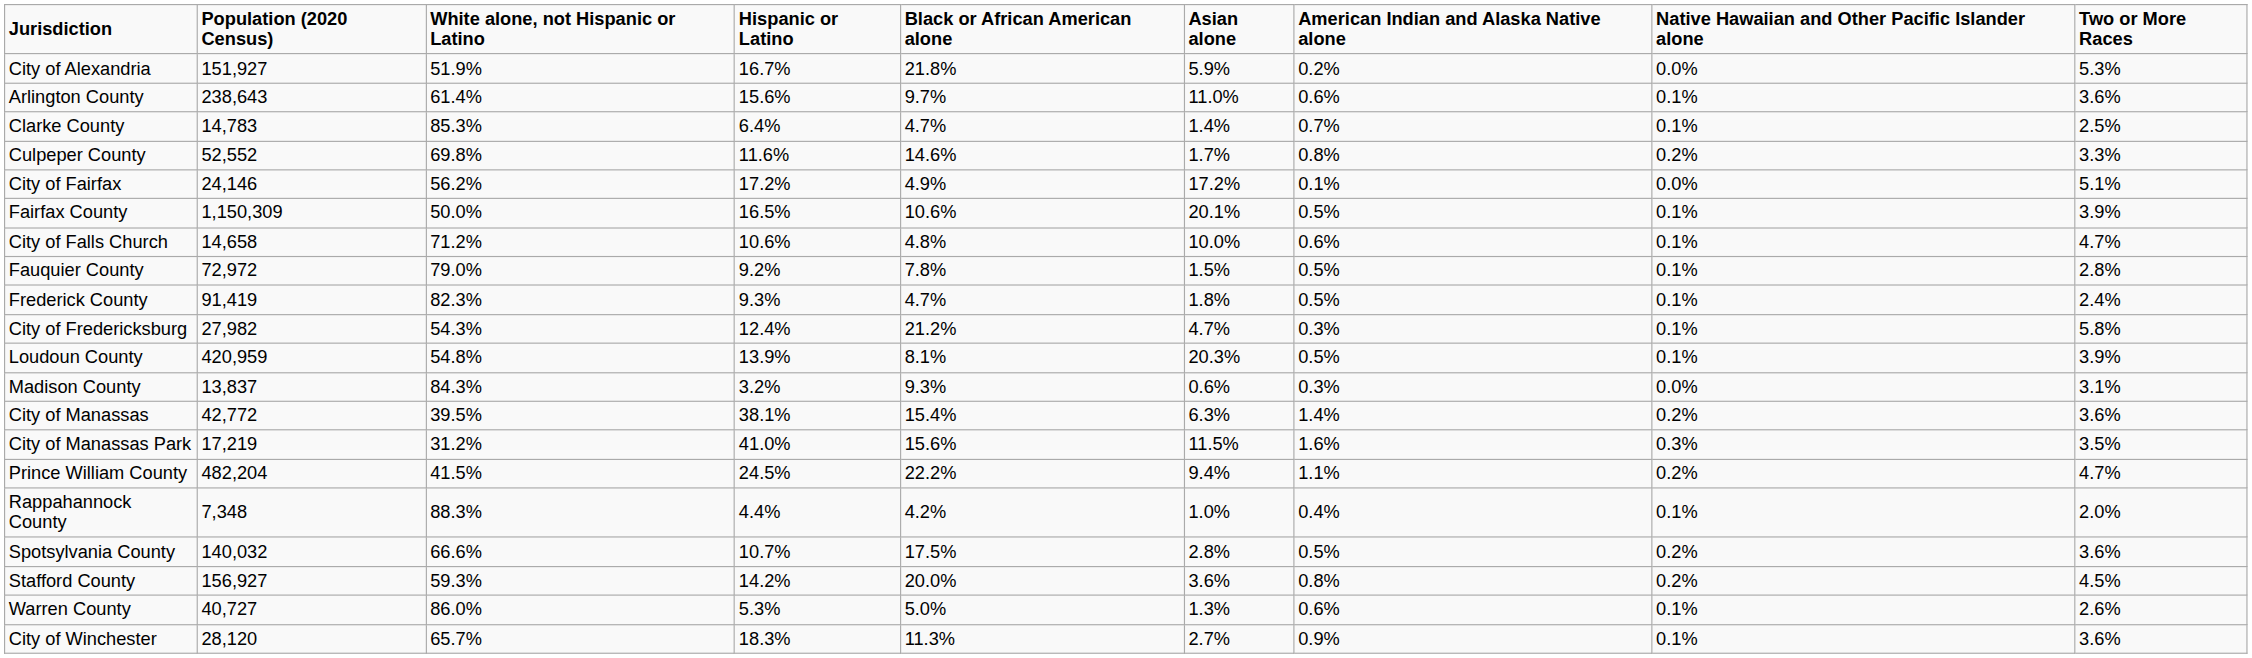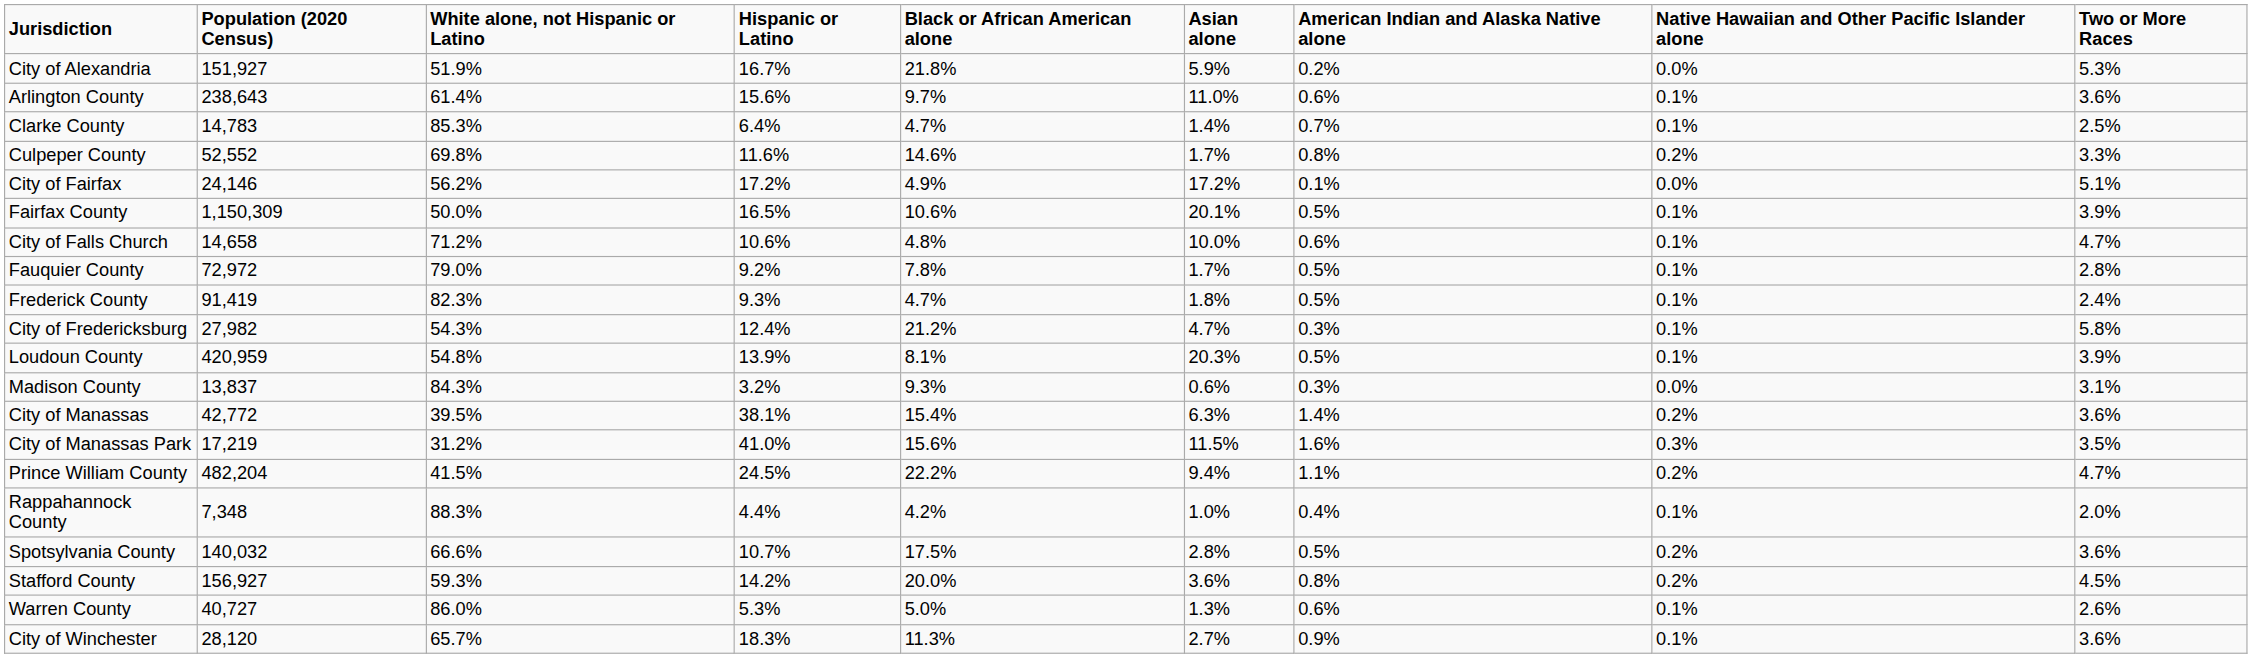Fauquier County | Asian alone: 1.5% -> 1.7%
